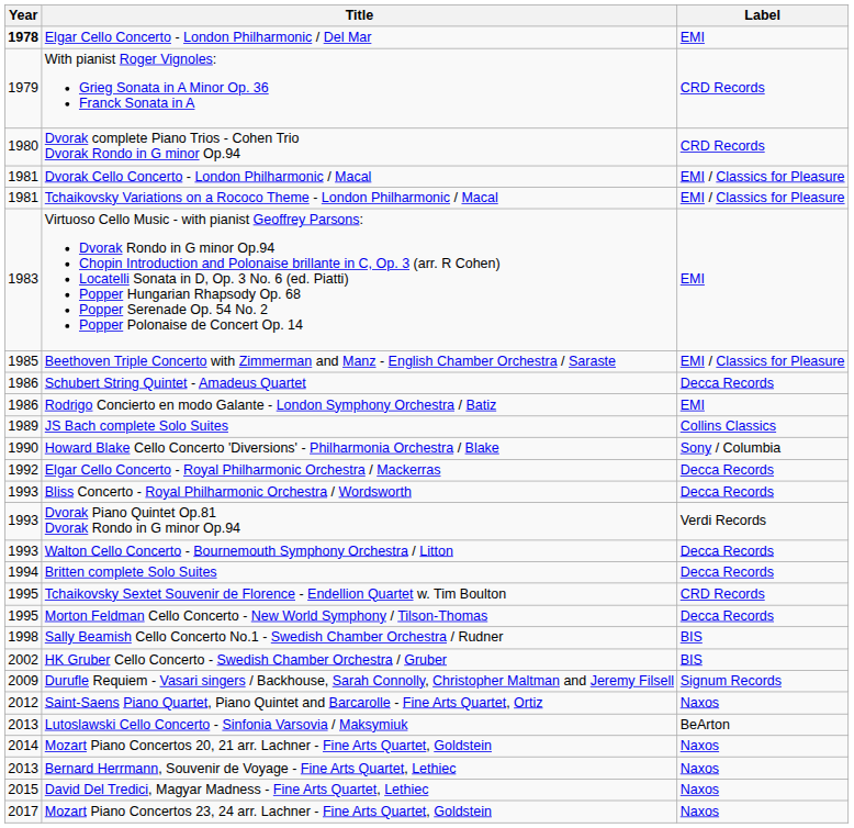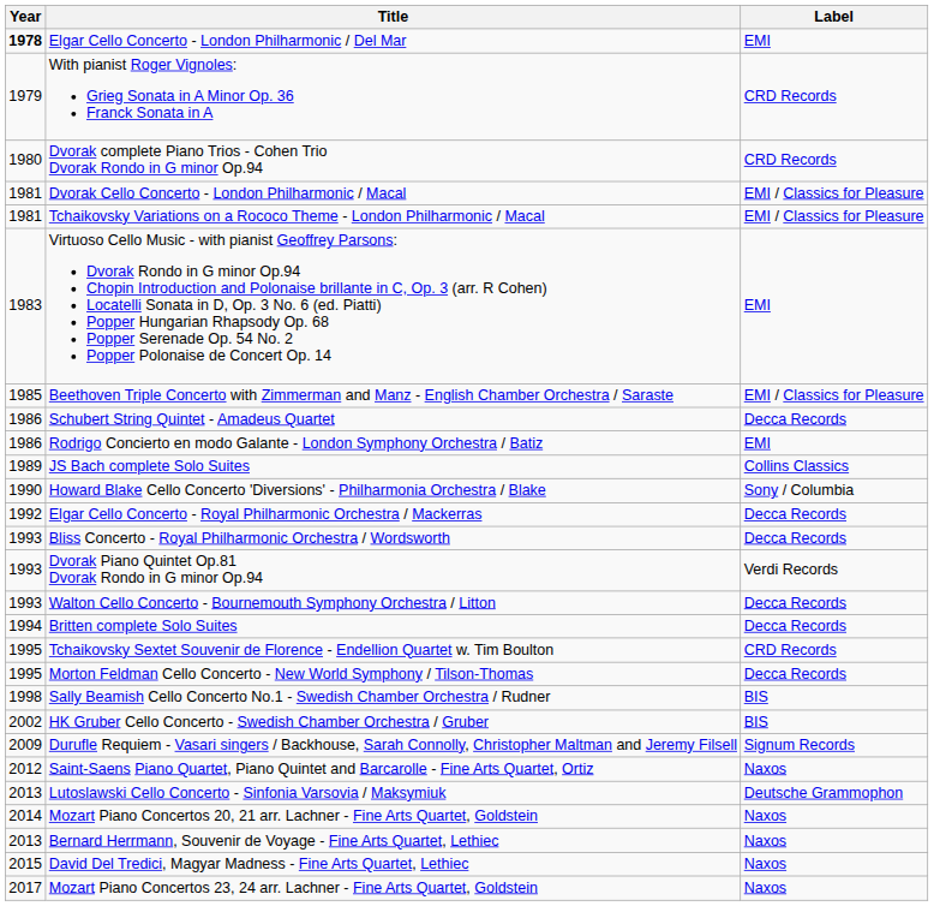Lutoslawski Cello Concerto - Sinfonia Varsovia / Maksymiuk | Label: BeArton -> Deutsche Grammophon
